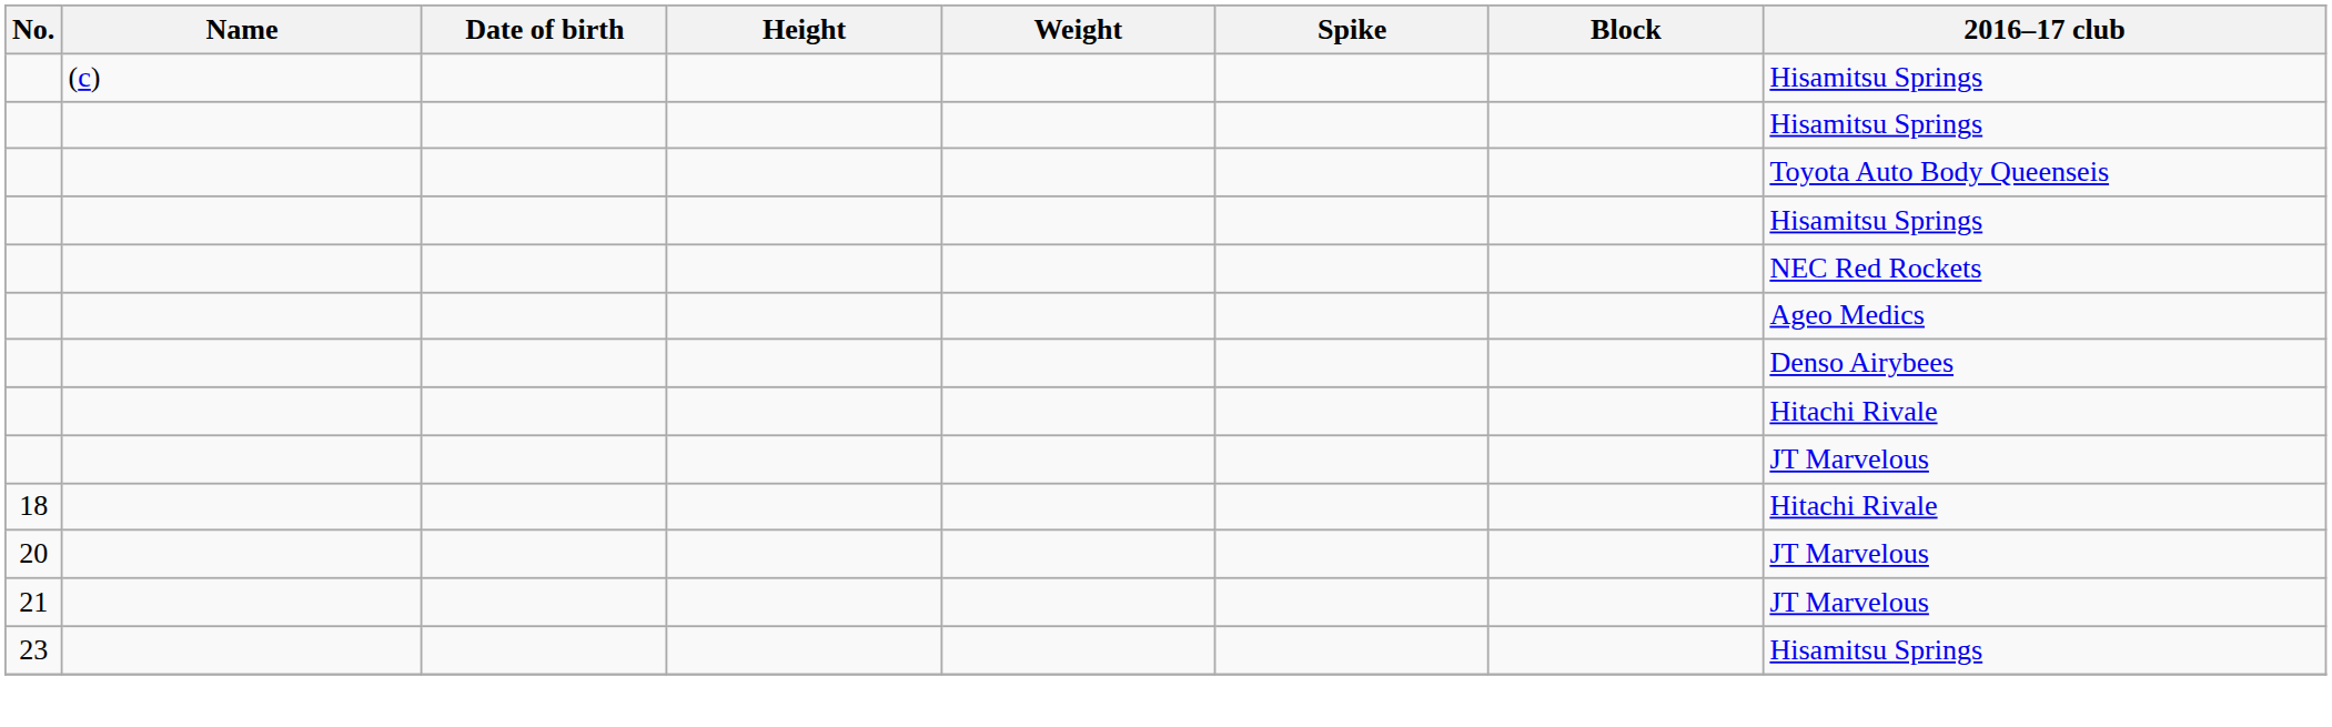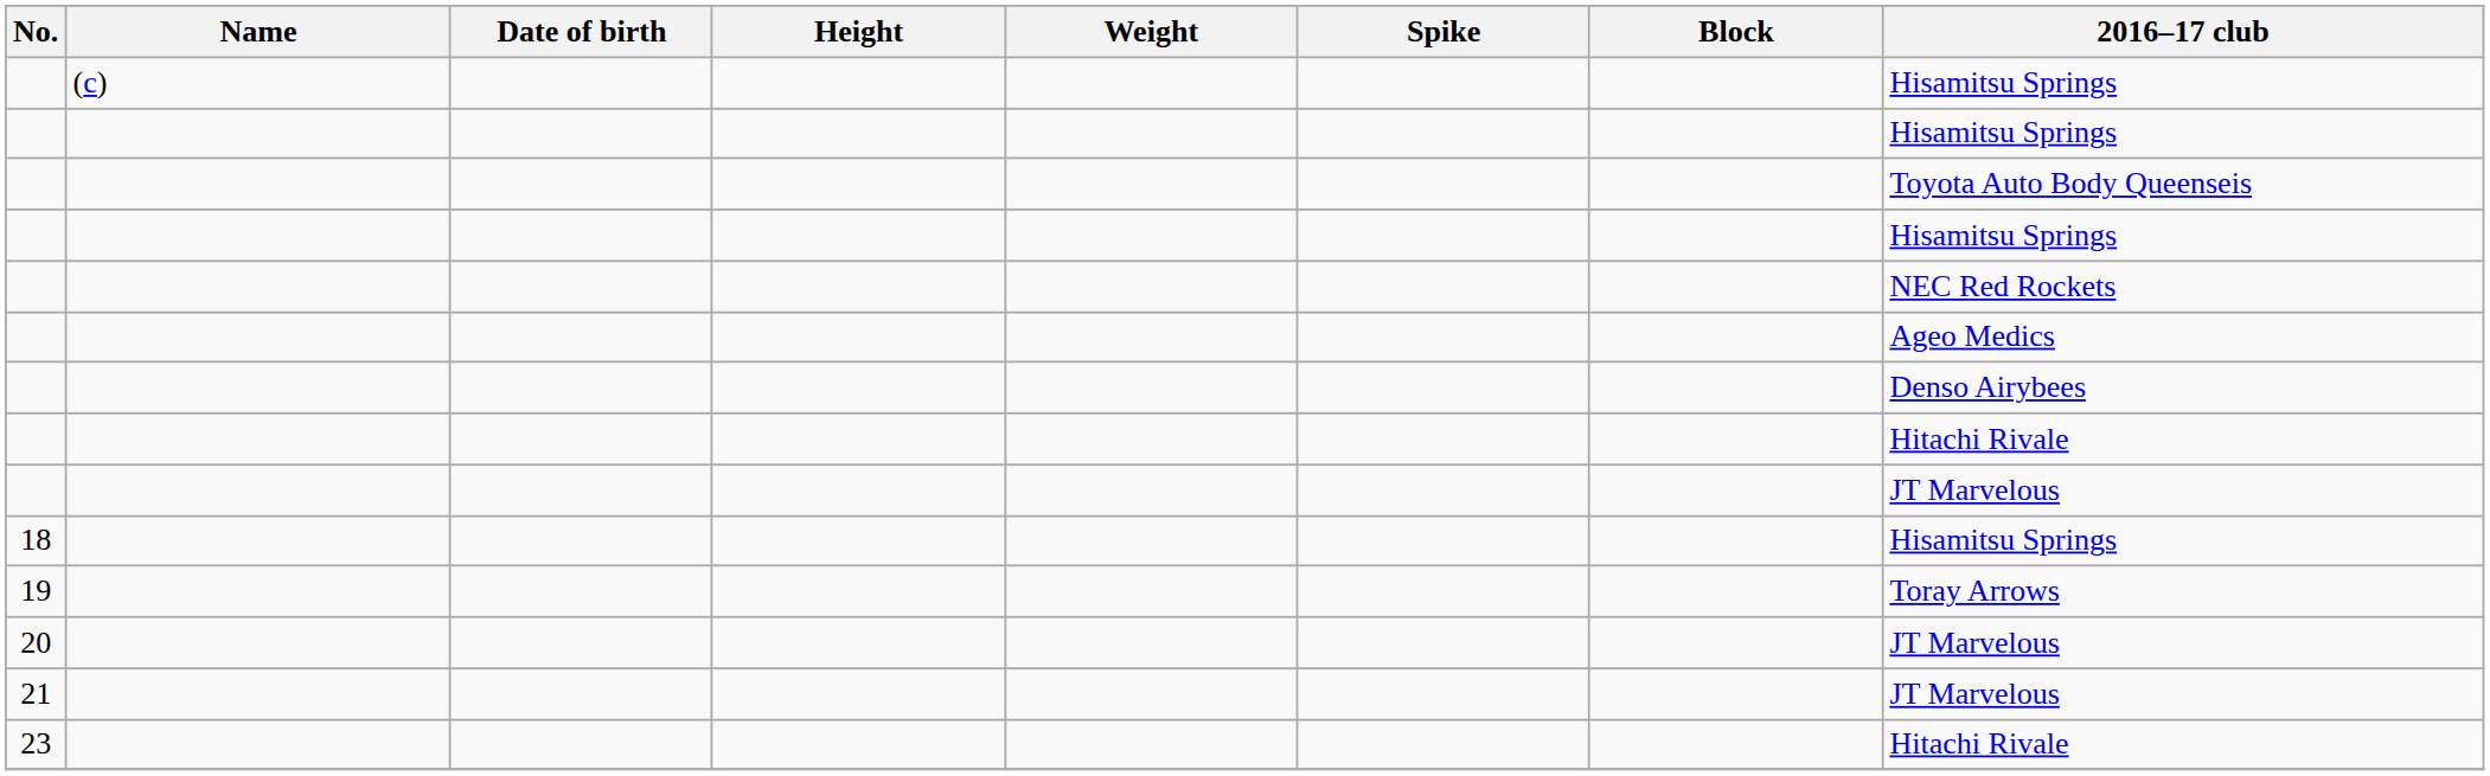18 | 2016–17 club: Hitachi Rivale -> Hisamitsu Springs
+ row: 19 | Toray Arrows
23 | 2016–17 club: Hisamitsu Springs -> Hitachi Rivale
